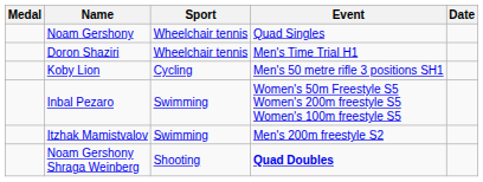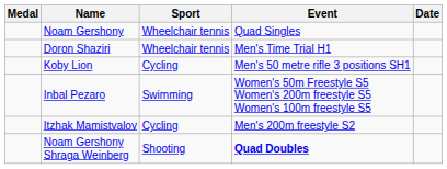Itzhak Mamistvalov | Sport: Swimming -> Cycling
